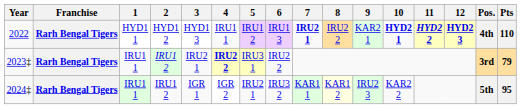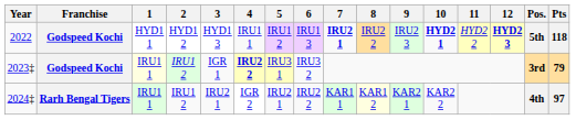2022 | Franchise: Rarh Bengal Tigers -> Godspeed Kochi
2022 | 9: KAR2 1 -> IRU2 3
2022 | 11: bold -> normal
2022 | Pos.: 4th -> 5th
2022 | Pts: 110 -> 118
2023‡ | Franchise: Rarh Bengal Tigers -> Godspeed Kochi
2023‡ | 1: no background -> lightyellow background
2023‡ | 3: IRU2 1 -> IGR 1
2023‡ | 6: IRU2 2 -> IRU3 2
2024‡ | 3: IGR 1 -> IRU2 1
2024‡ | 6: IRU3 2 -> IRU2 2
2024‡ | 9: IRU2 3 -> KAR2 1
2024‡ | Pos.: 5th -> 4th
2024‡ | Pts: 95 -> 97
